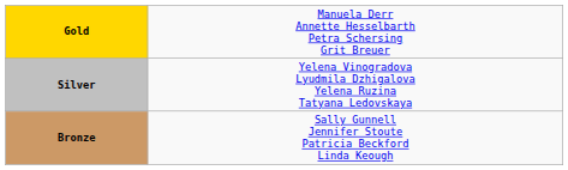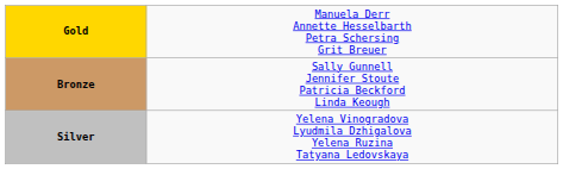rows swapped: Silver <-> Bronze
